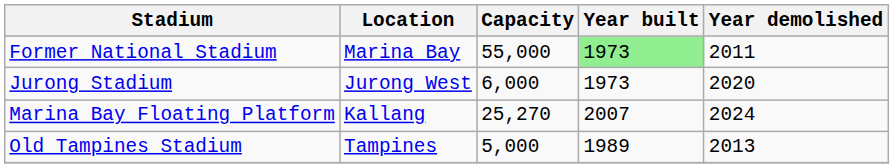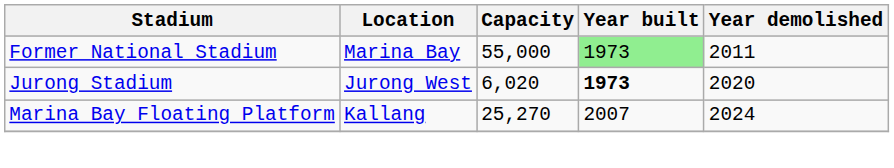Jurong Stadium | Capacity: 6,000 -> 6,020
Jurong Stadium | Year built: normal -> bold
- row: Old Tampines Stadium | Tampines | 5,000 | 1989 | 2013
